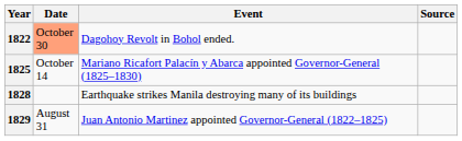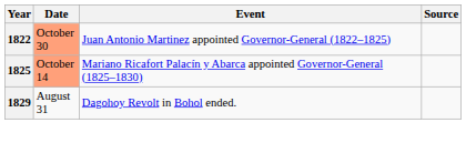1822 | Event: Dagohoy Revolt in Bohol ended. -> Juan Antonio Martinez appointed Governor-General (1822–1825)
1825 | Date: no background -> lightsalmon background
- row: 1828 | Earthquake strikes Manila destroying many of its buildings
1829 | Event: Juan Antonio Martinez appointed Governor-General (1822–1825) -> Dagohoy Revolt in Bohol ended.
